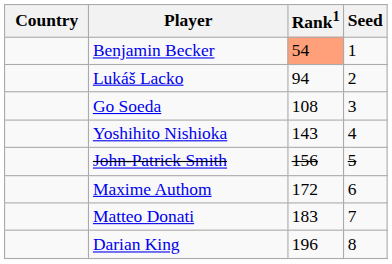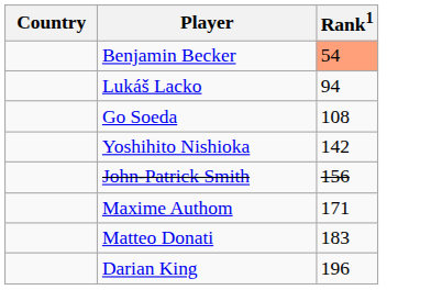- column: Seed | 1 | 2 | 3 | 4 | 5 | 6 | 7 | 8
Yoshihito Nishioka | Rank1: 143 -> 142
Maxime Authom | Rank1: 172 -> 171
